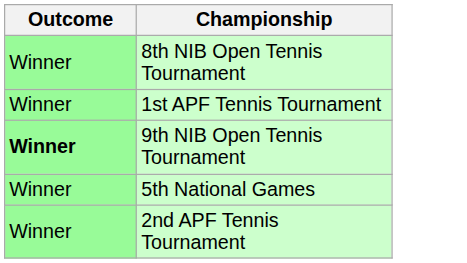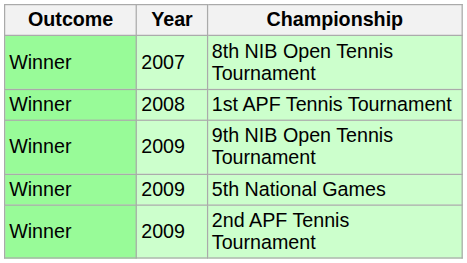+ column: Year | 2007 | 2008 | 2009 | 2009 | 2009
9th NIB Open Tennis Tournament | Outcome: bold -> normal
